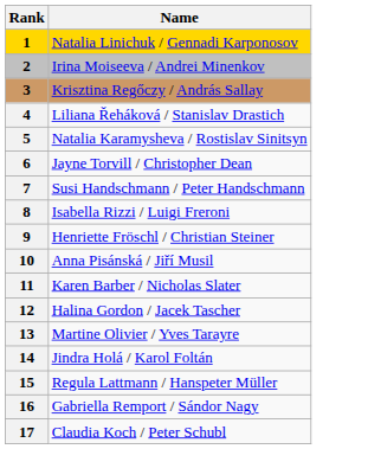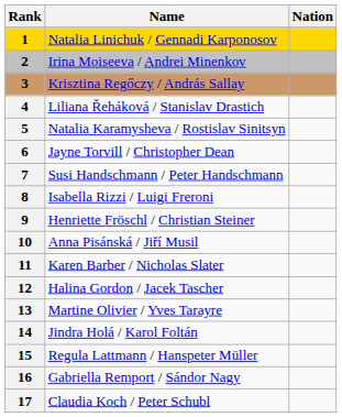+ column: Nation
